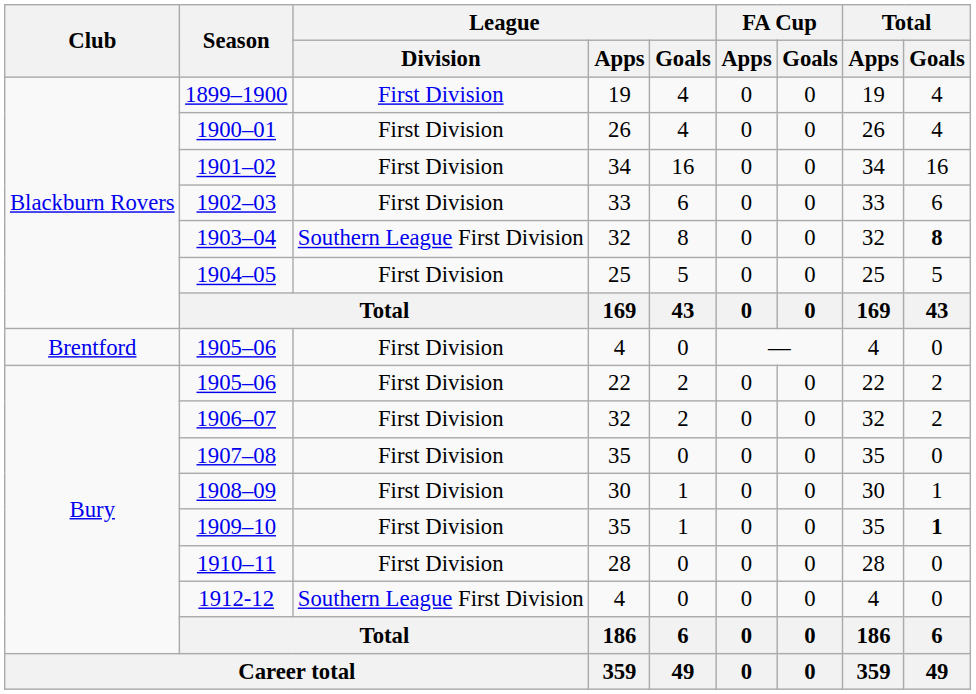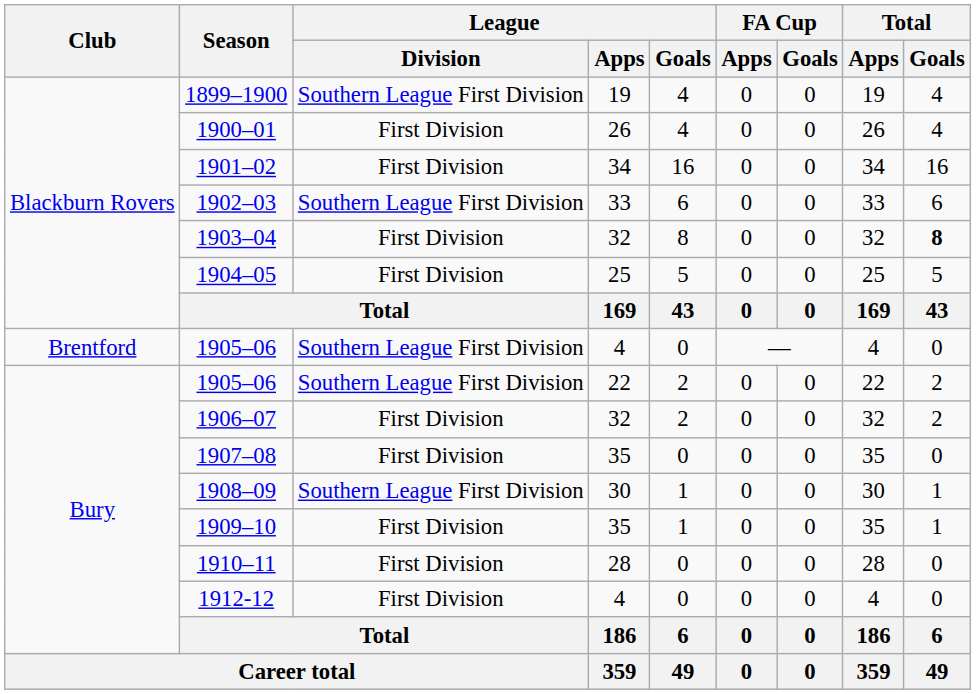1899–1900 | League / Division: First Division -> Southern League First Division
1902–03 | League / Division: First Division -> Southern League First Division
1903–04 | League / Division: Southern League First Division -> First Division
1905–06 / 4 | League / Division: First Division -> Southern League First Division
1905–06 / 22 | League / Division: First Division -> Southern League First Division
1908–09 | League / Division: First Division -> Southern League First Division
1909–10 | Total / Goals: bold -> normal
1912-12 | League / Division: Southern League First Division -> First Division
